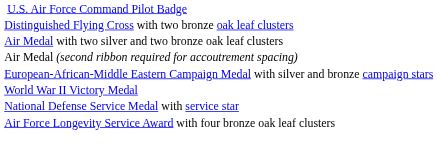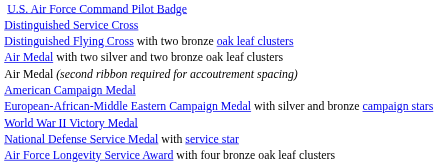+ row: Distinguished Service Cross
+ row: American Campaign Medal
